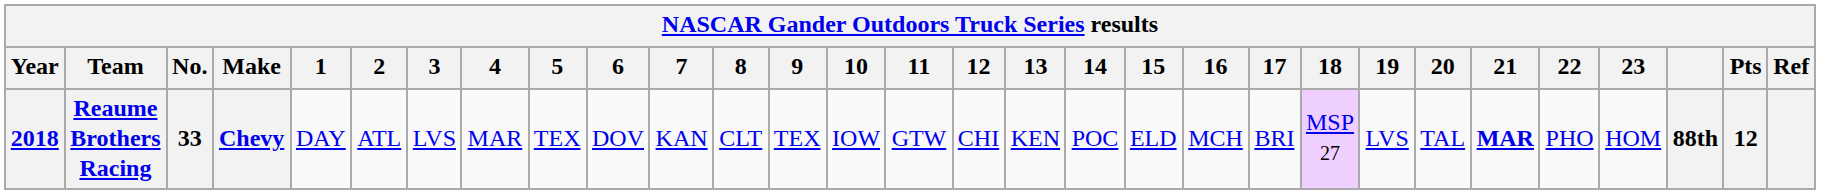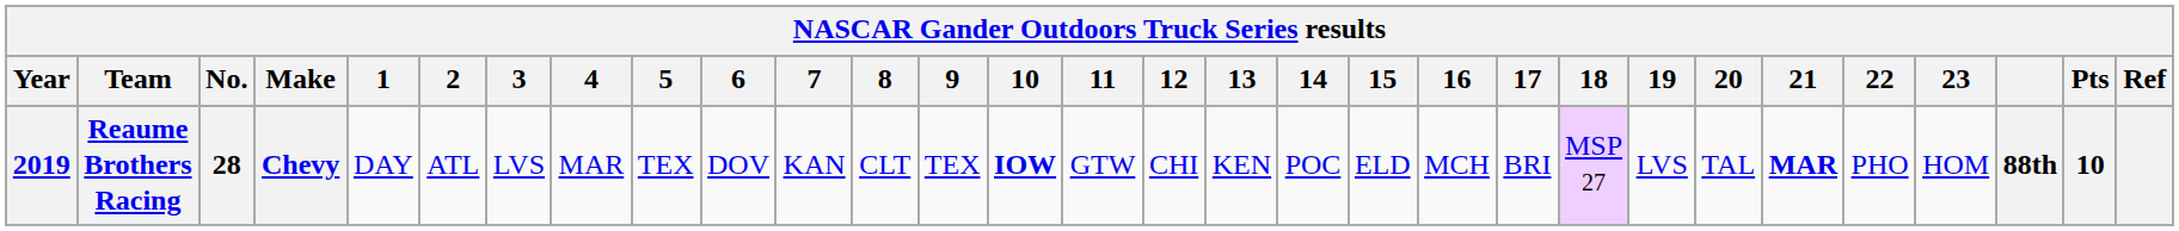Reaume Brothers Racing | Year: 2018 -> 2019
Reaume Brothers Racing | No.: 33 -> 28
Reaume Brothers Racing | 10: normal -> bold
Reaume Brothers Racing | Pts: 12 -> 10
